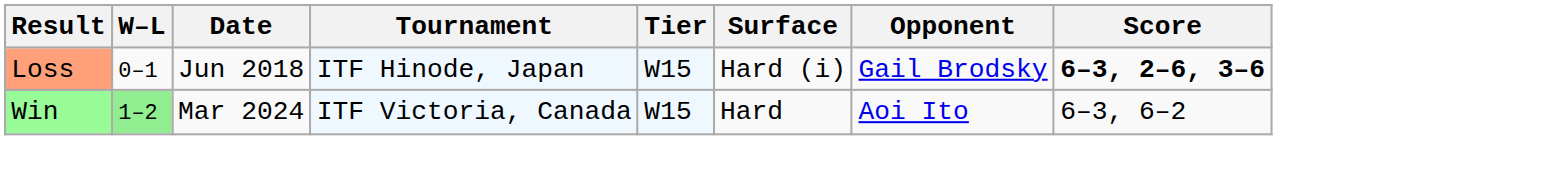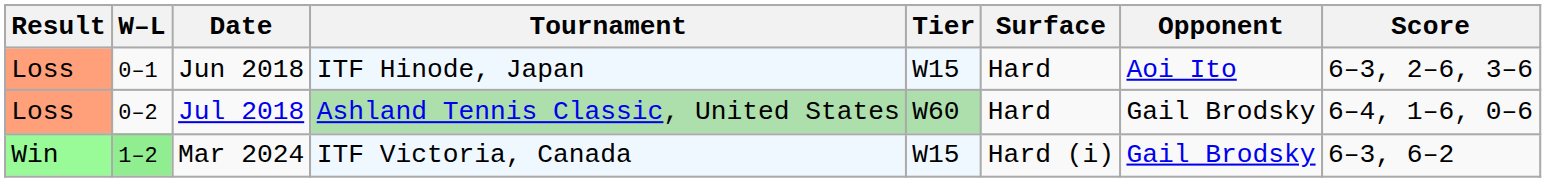Jun 2018 | Surface: Hard (i) -> Hard
Jun 2018 | Opponent: Gail Brodsky -> Aoi Ito
Jun 2018 | Score: bold -> normal
+ row: Loss | 0–2 | Jul 2018 | Ashland Tennis Classic, United States | W60 | Hard | Gail Brodsky | 6–4, 1–6, 0–6
Mar 2024 | Surface: Hard -> Hard (i)
Mar 2024 | Opponent: Aoi Ito -> Gail Brodsky
